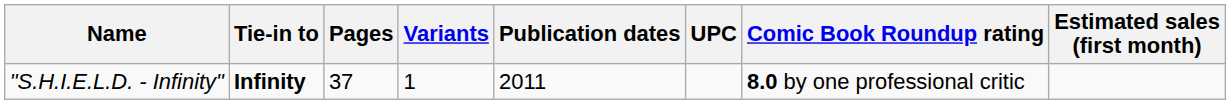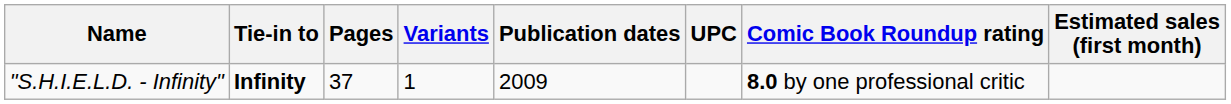"S.H.I.E.L.D. - Infinity" | Publication dates: 2011 -> 2009
